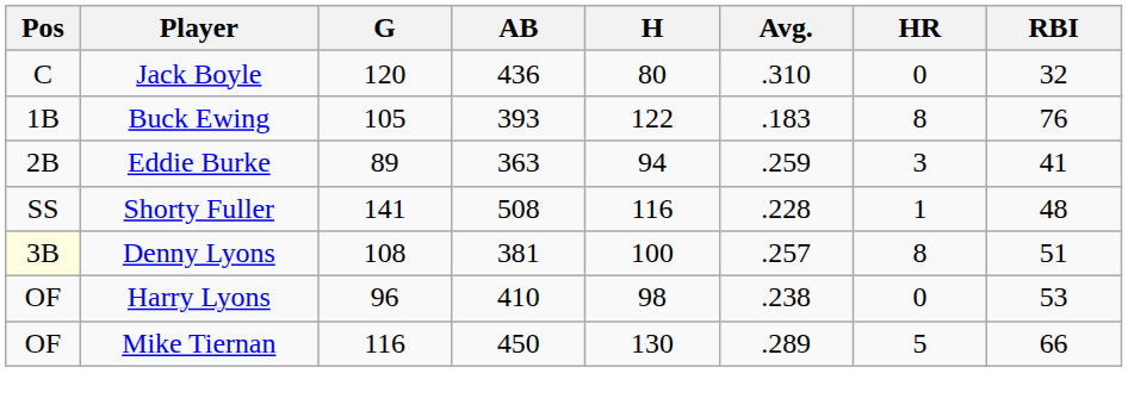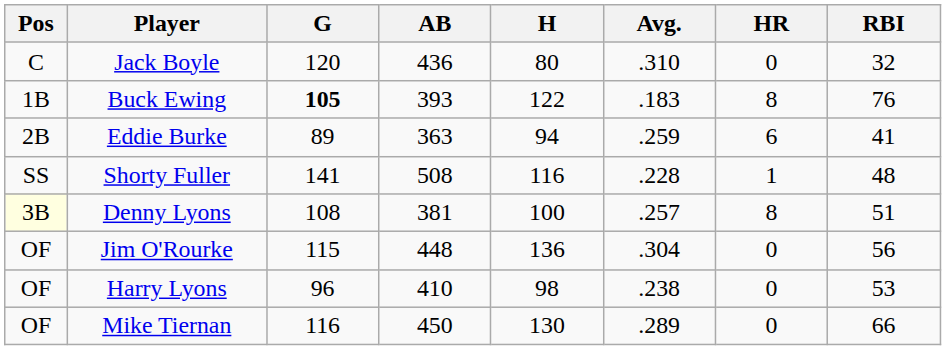Buck Ewing | G: normal -> bold
Eddie Burke | HR: 3 -> 6
+ row: OF | Jim O'Rourke | 115 | 448 | 136 | .304 | 0 | 56
Mike Tiernan | HR: 5 -> 0
